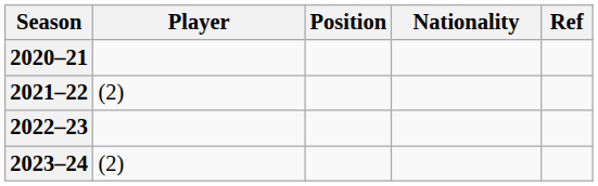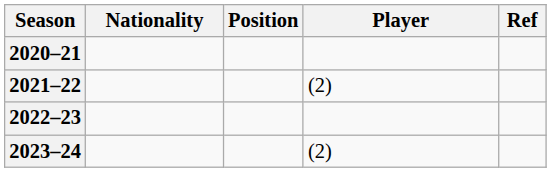columns swapped: Player <-> Nationality
